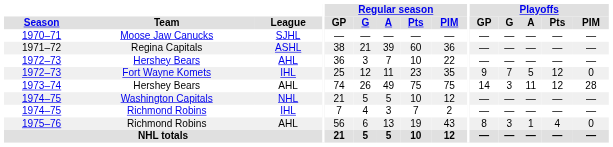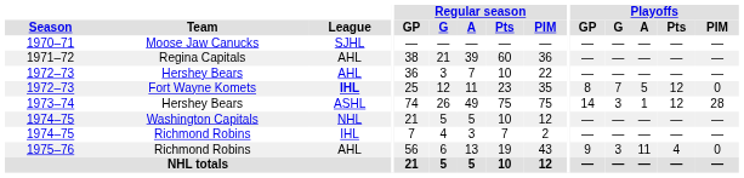1971–72 | League: ASHL -> AHL
1972–73 / Fort Wayne Komets | League: normal -> bold
1972–73 / Fort Wayne Komets | Playoffs / GP: 9 -> 8
1973–74 | League: AHL -> ASHL
1973–74 | Playoffs / A: 11 -> 1
1975–76 | Playoffs / GP: 8 -> 9
1975–76 | Playoffs / A: 1 -> 11
